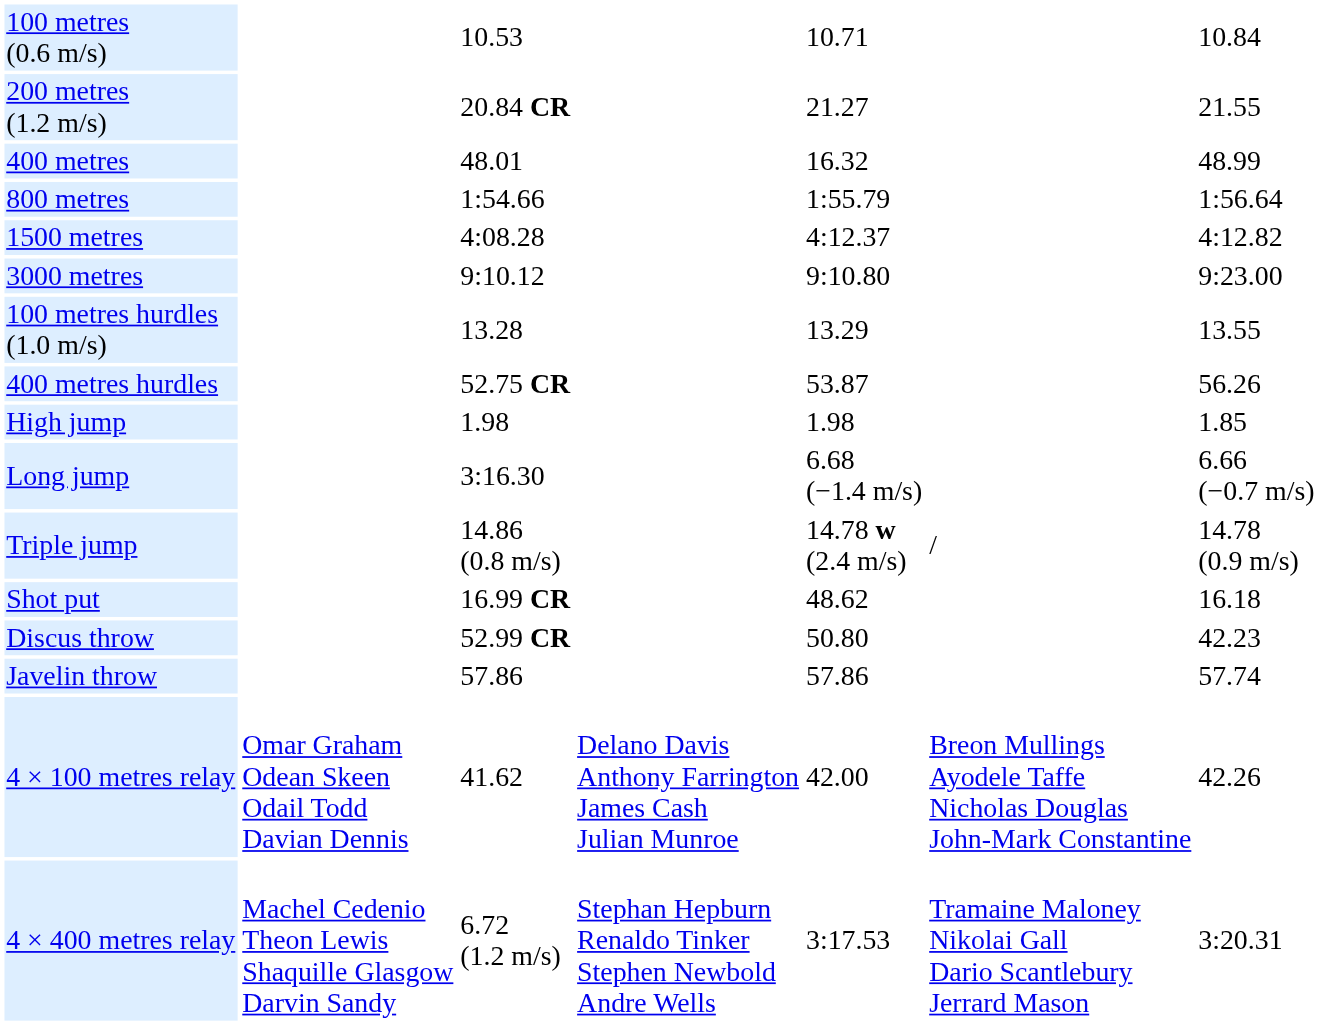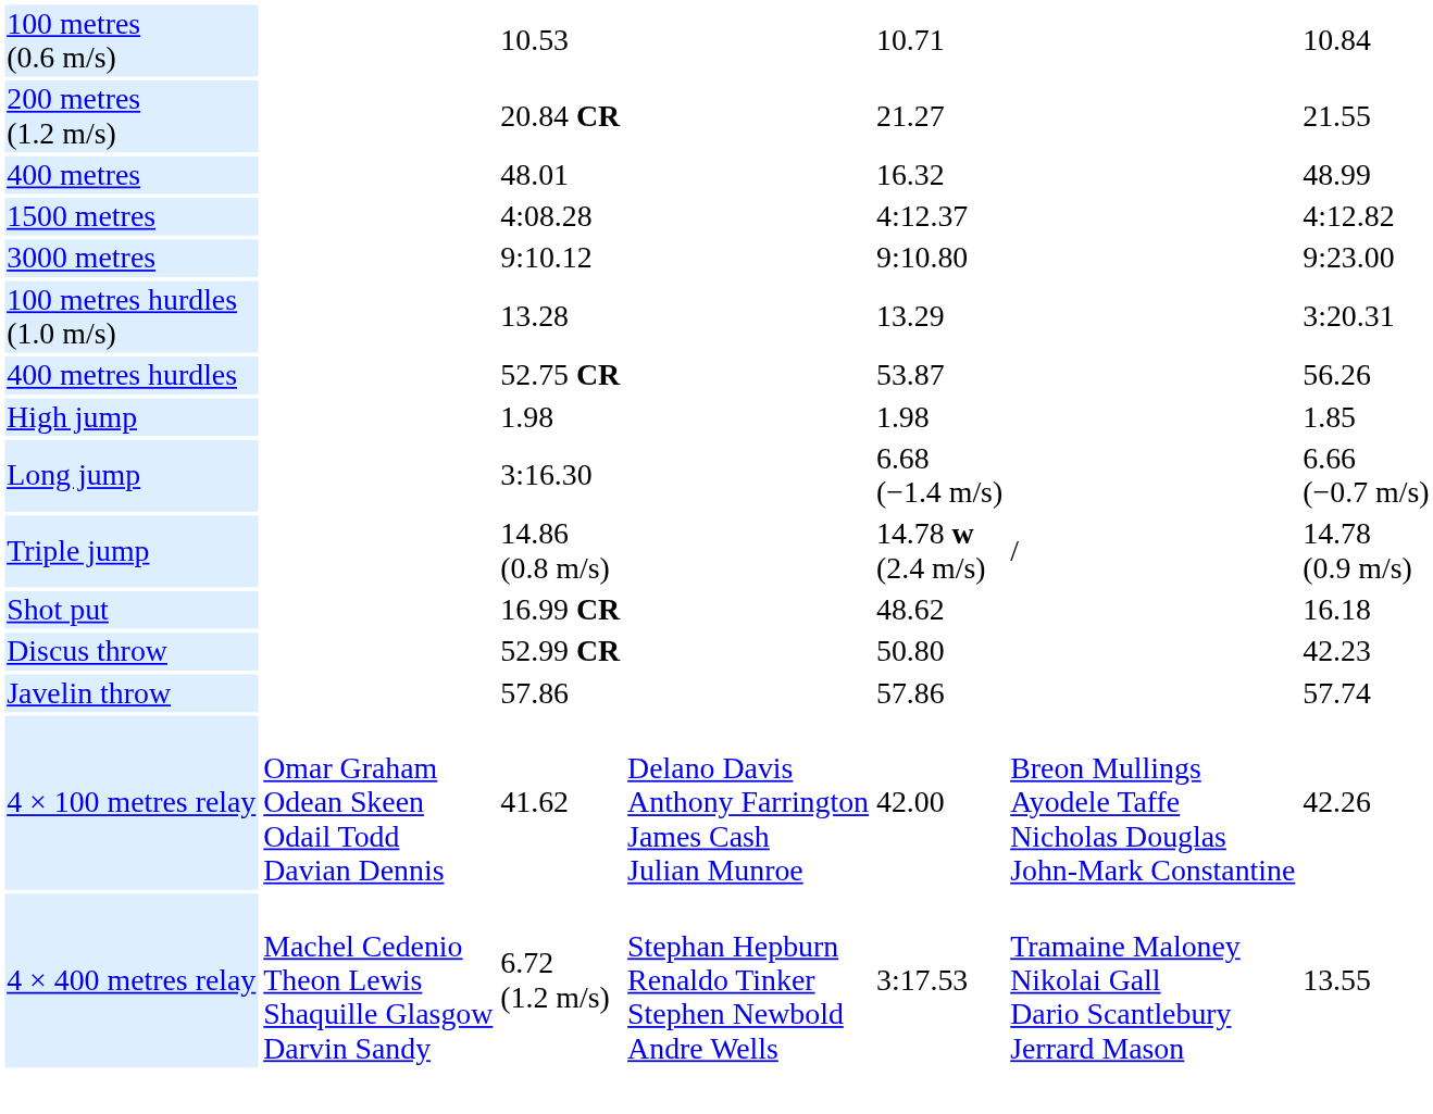- row: 800 metres | 1:54.66 | 1:55.79 | 1:56.64
100 metres hurdles (1.0 m/s) | column 7: 13.55 -> 3:20.31
4 × 400 metres relay | column 7: 3:20.31 -> 13.55
